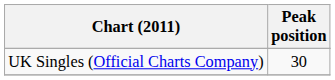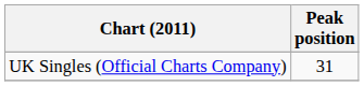UK Singles (Official Charts Company) | Peak position: 30 -> 31
